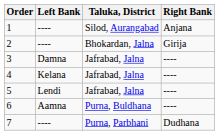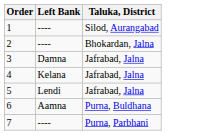- column: Right Bank | Anjana | Girija | ---- | ---- | ---- | ---- | Dudhana
